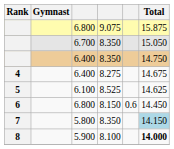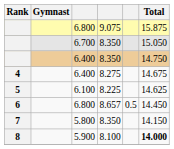5 | column 4: 8.525 -> 8.225
6 | column 4: 8.150 -> 8.657
6 | column 5: 0.6 -> 0.5
7 | Total: lightblue background -> no background
